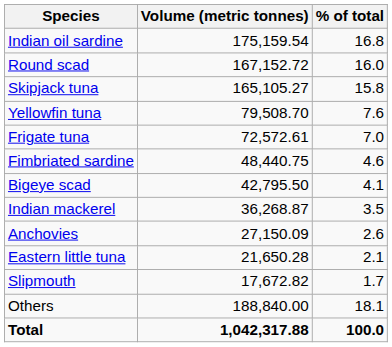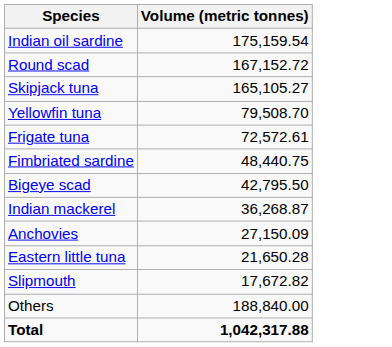- column: % of total | 16.8 | 16.0 | 15.8 | 7.6 | 7.0 | 4.6 | 4.1 | 3.5 | 2.6 | 2.1 | 1.7 | 18.1 | 100.0
